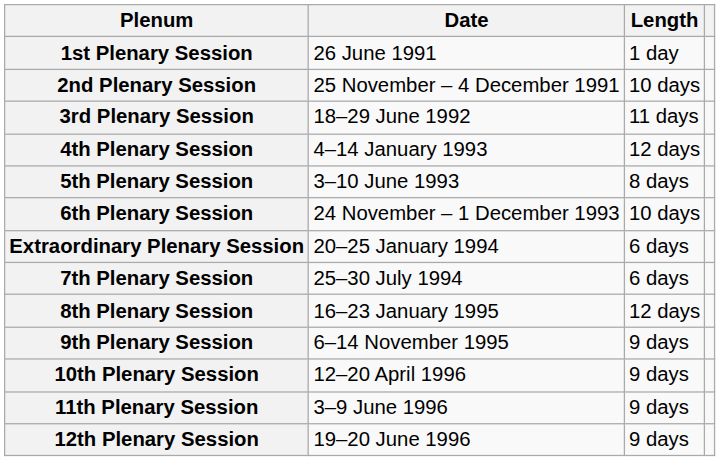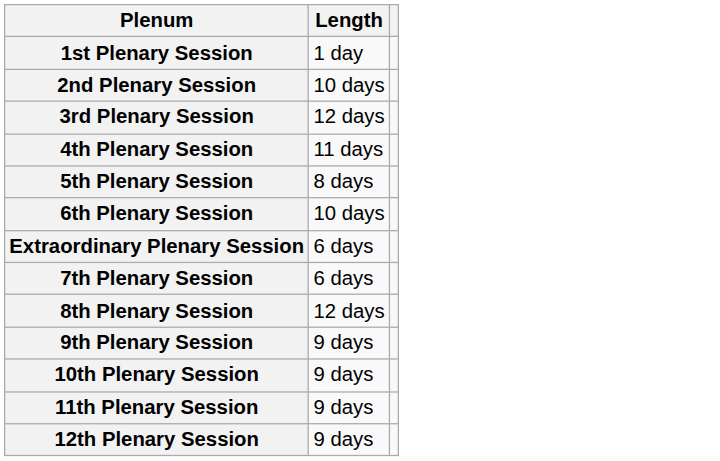- column: Date | 26 June 1991 | 25 November – 4 December 1991 | 18–29 June 1992 | 4–14 January 1993 | 3–10 June 1993 | 24 November – 1 December 1993 | 20–25 January 1994 | 25–30 July 1994 | 16–23 January 1995 | 6–14 November 1995 | 12–20 April 1996 | 3–9 June 1996 | 19–20 June 1996
3rd Plenary Session | Length: 11 days -> 12 days
4th Plenary Session | Length: 12 days -> 11 days
